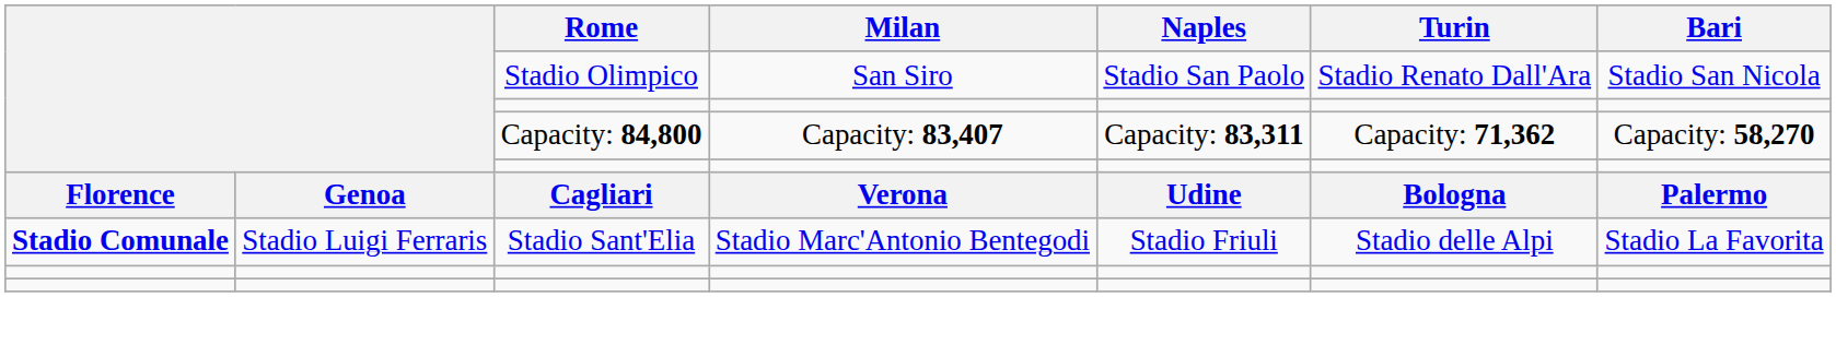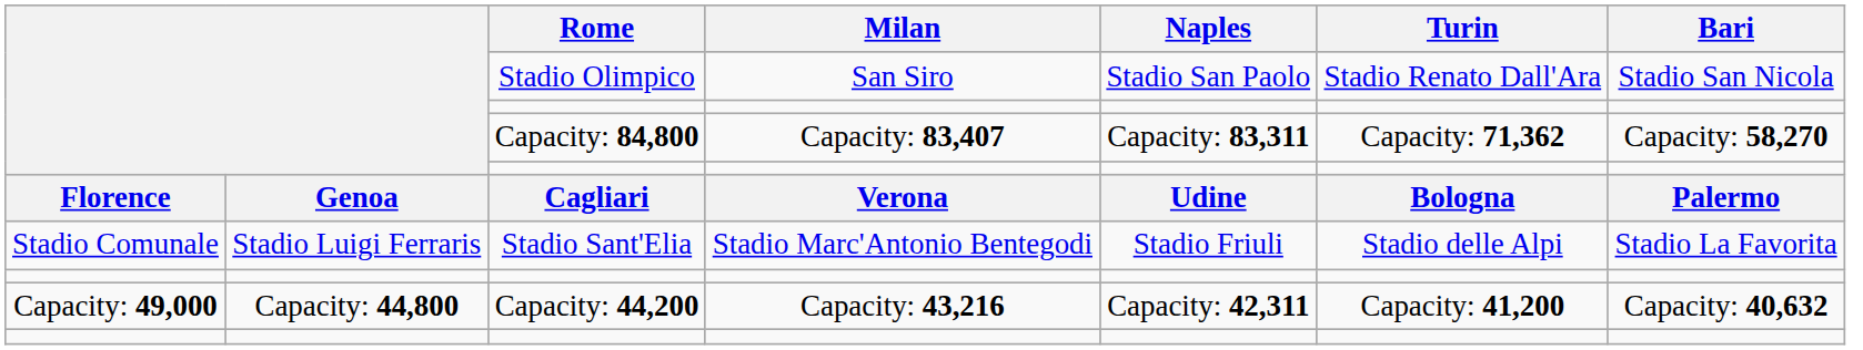Stadio Sant'Elia | column 1: bold -> normal
+ row: Capacity: 49,000 | Capacity: 44,800 | Capacity: 44,200 | Capacity: 43,216 | Capacity: 42,311 | Capacity: 41,200 | Capacity: 40,632
